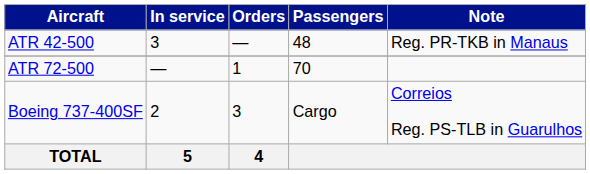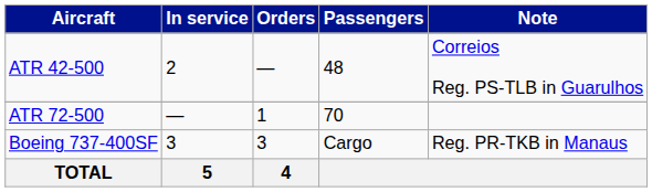ATR 42-500 | In service: 3 -> 2
ATR 42-500 | Note: Reg. PR-TKB in Manaus -> Correios Reg. PS-TLB in Guarulhos
Boeing 737-400SF | In service: 2 -> 3
Boeing 737-400SF | Note: Correios Reg. PS-TLB in Guarulhos -> Reg. PR-TKB in Manaus
